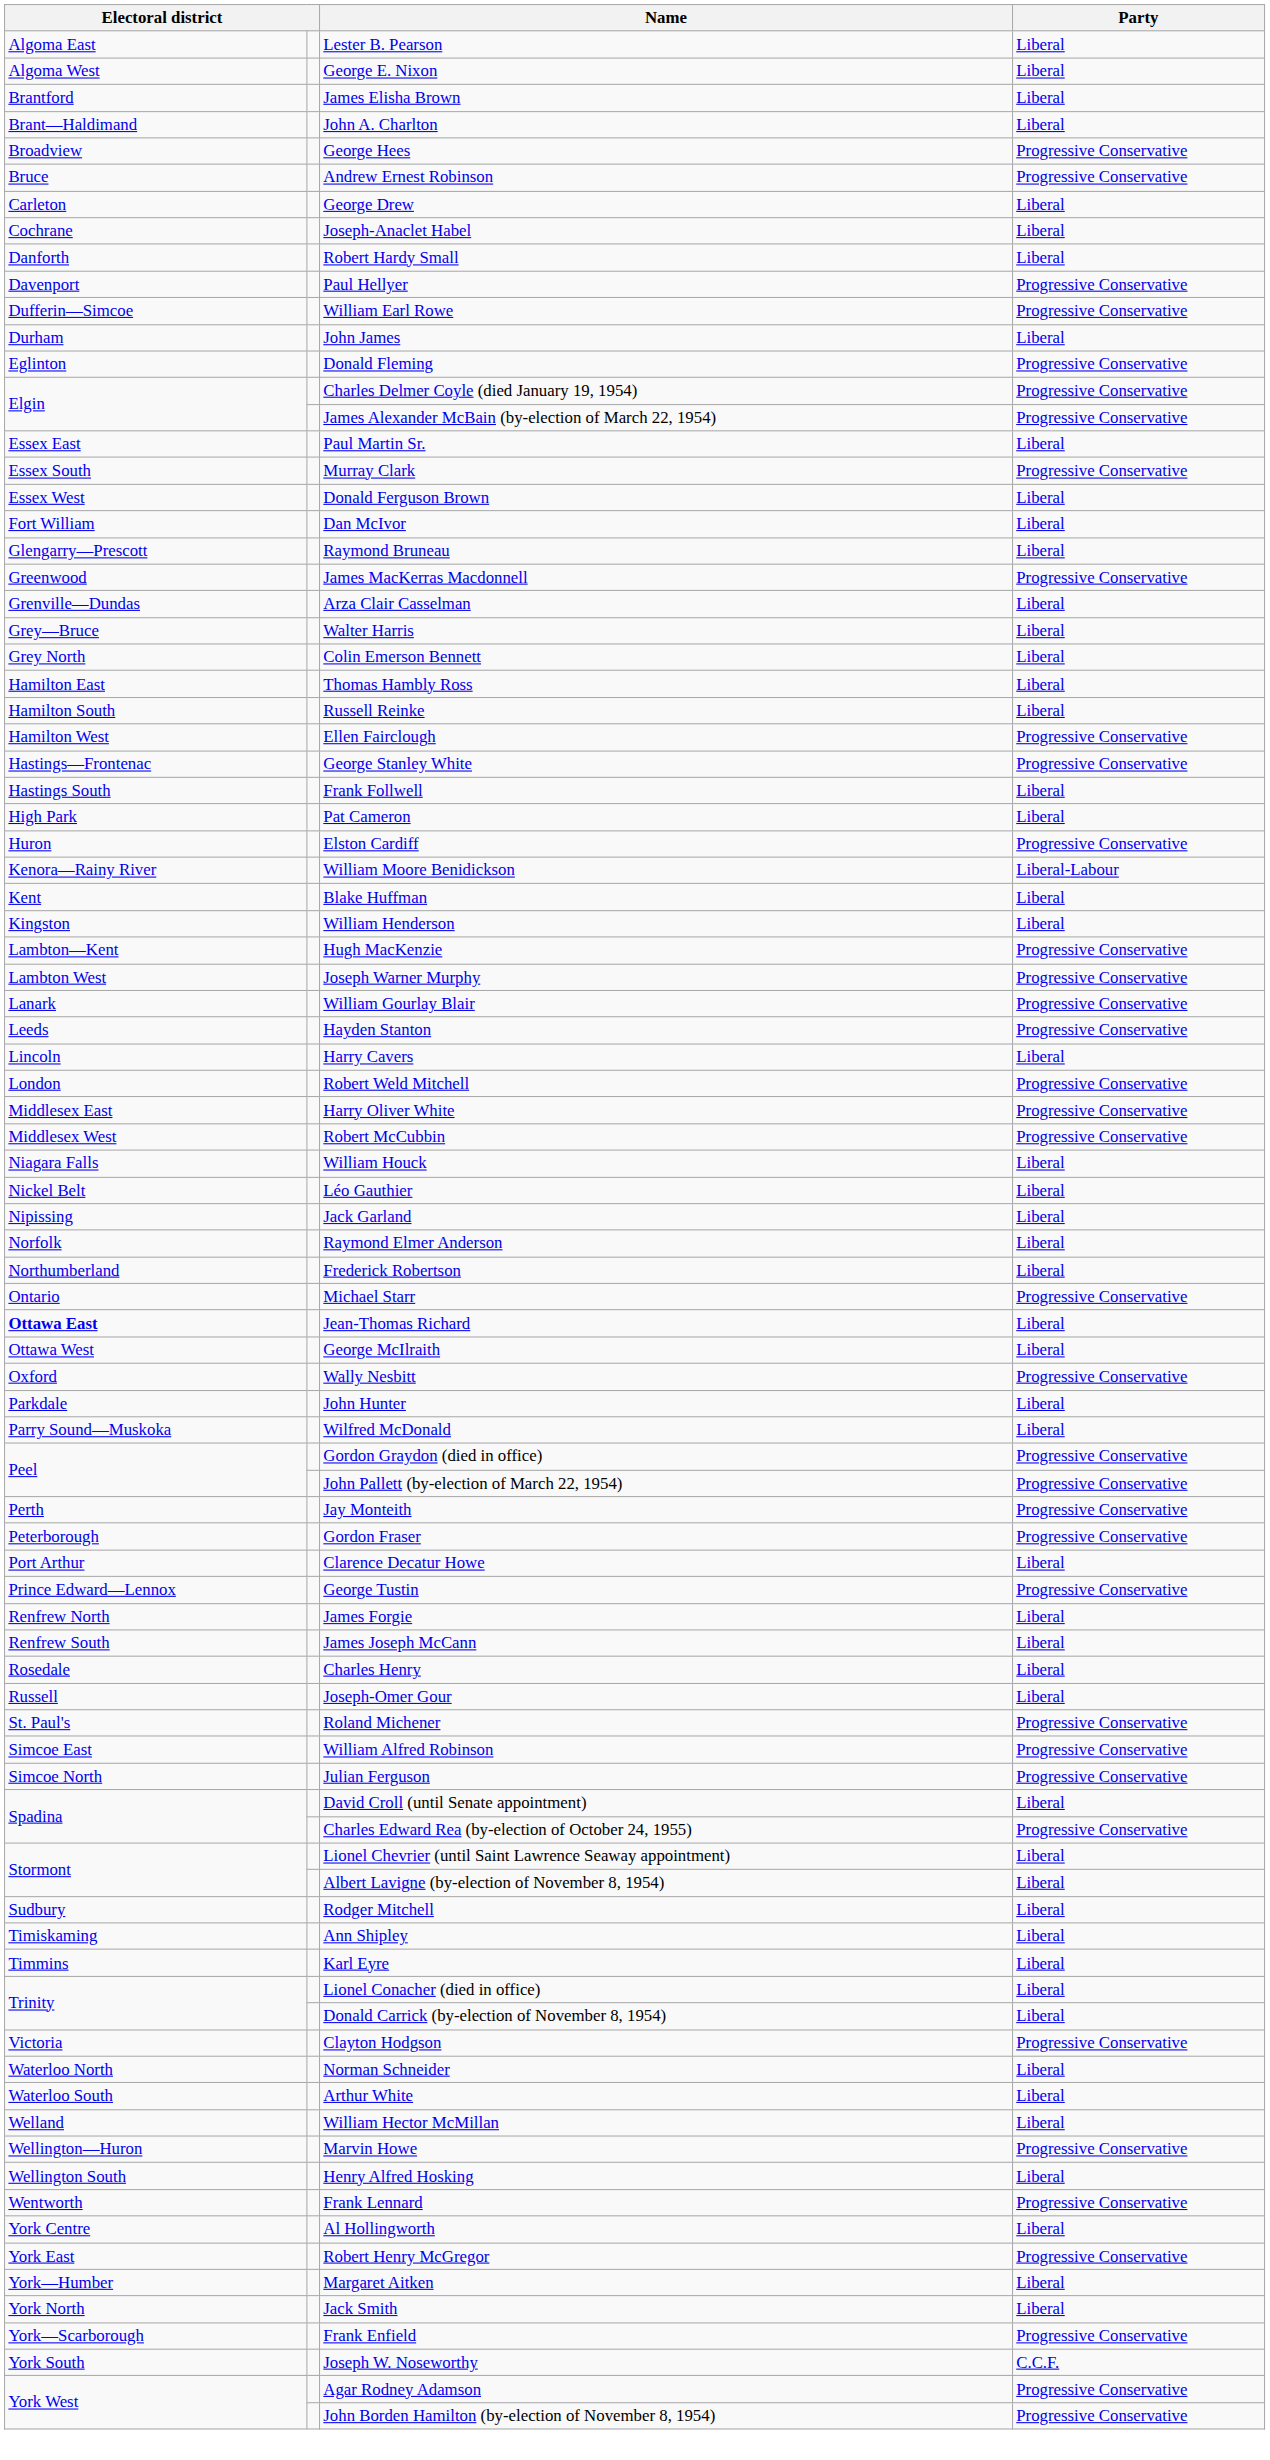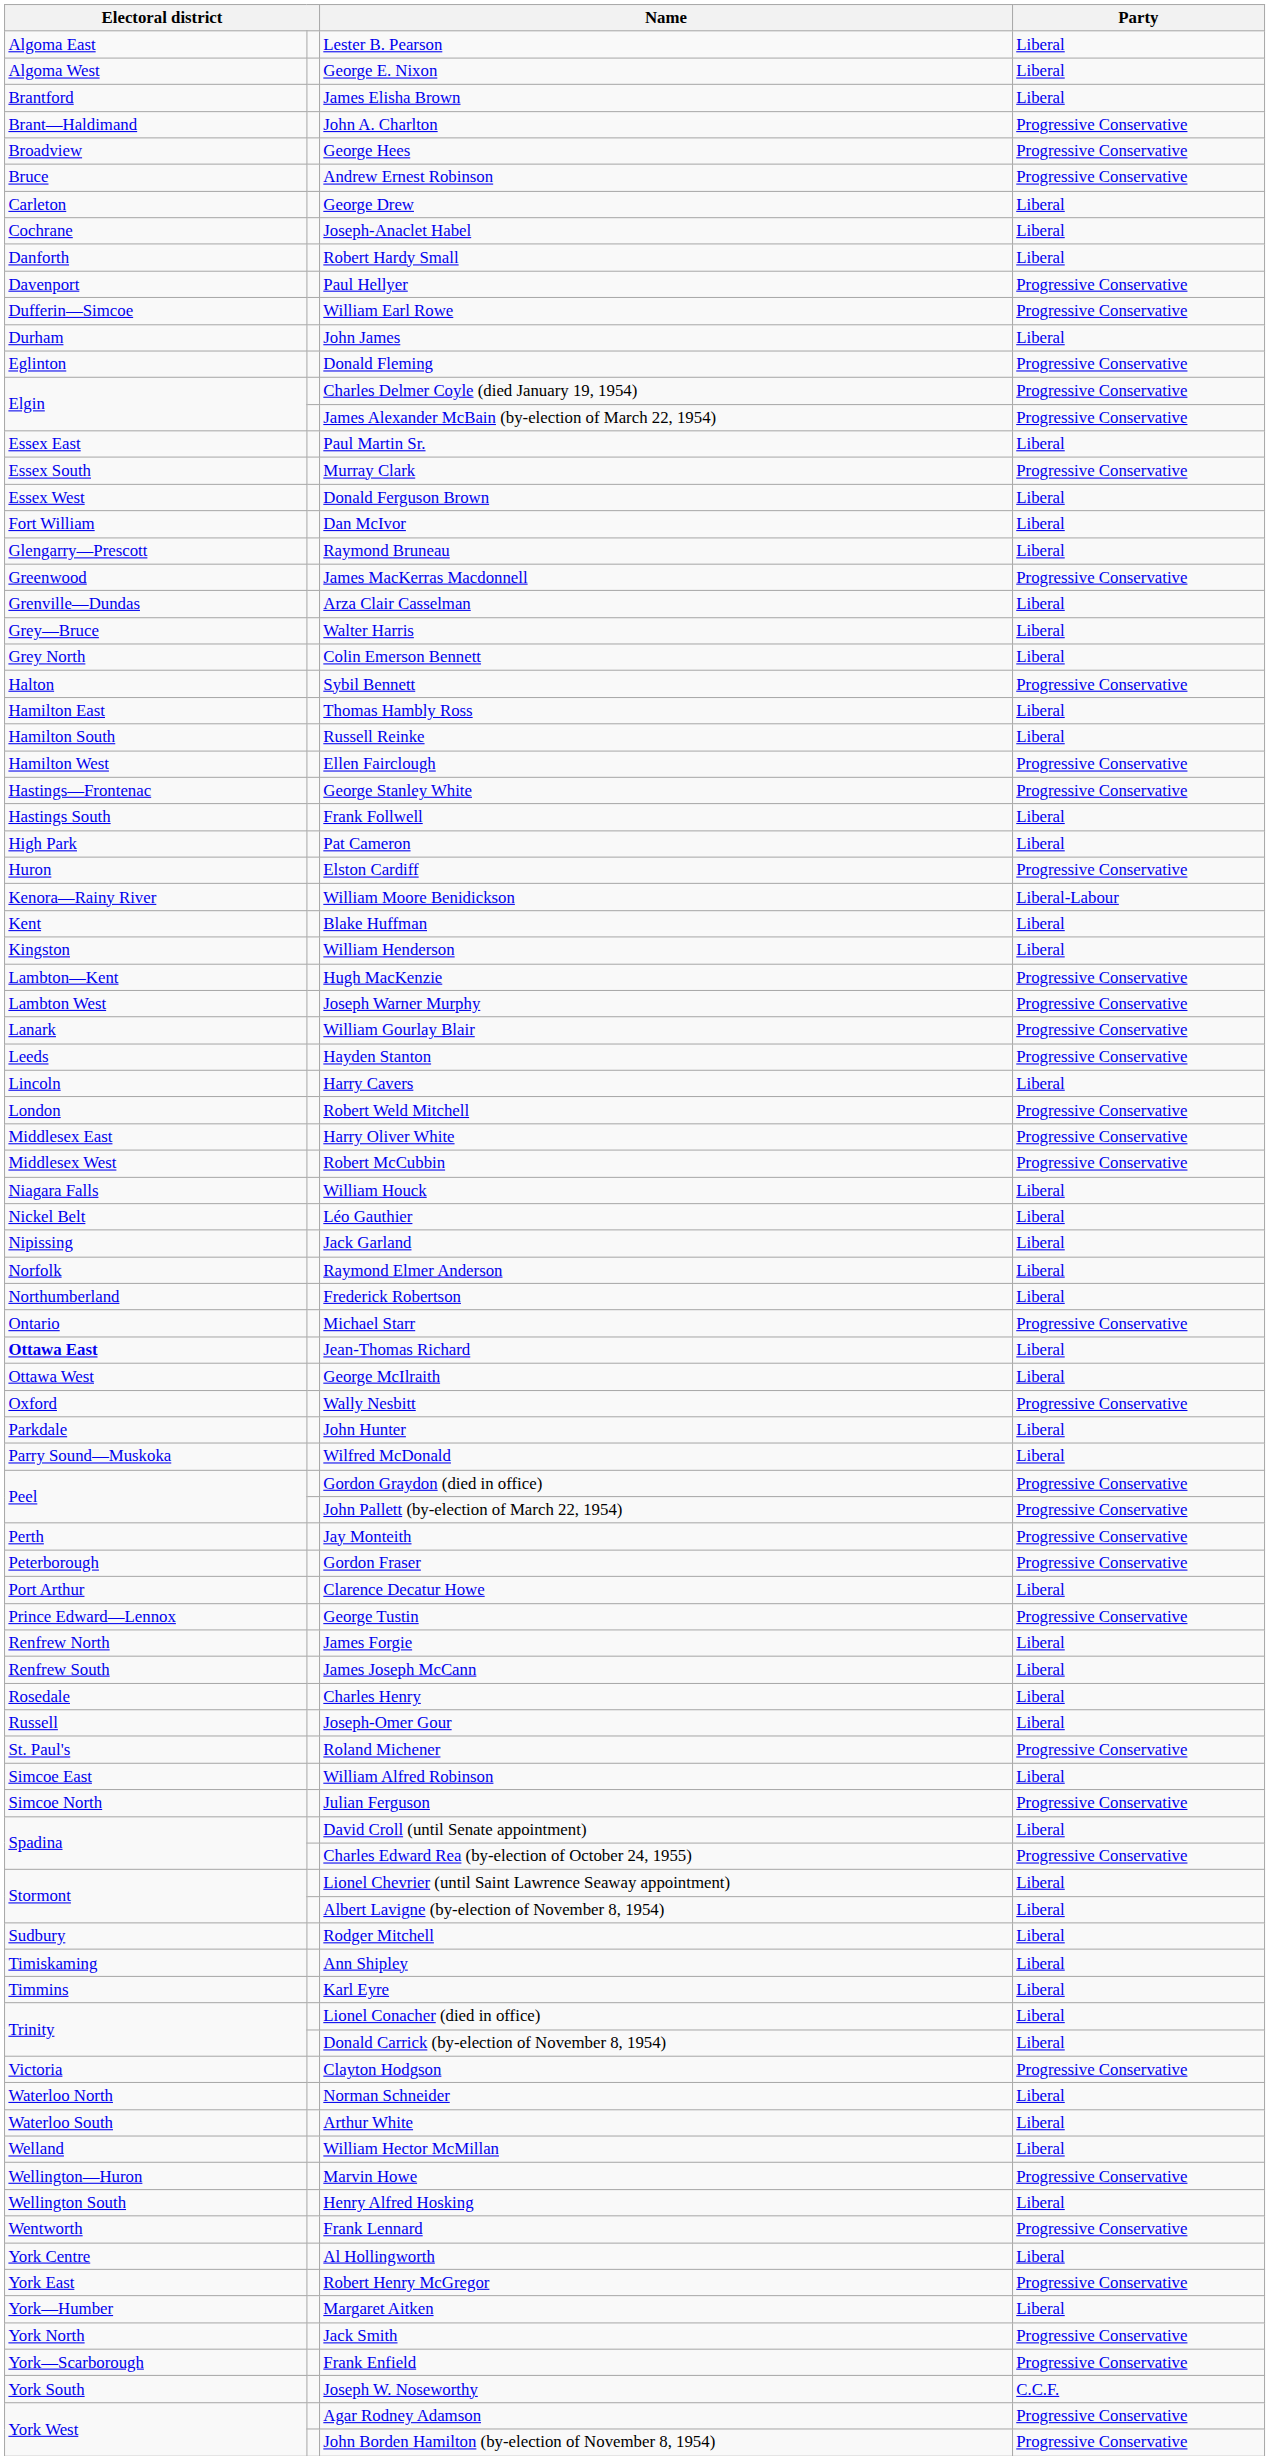John A. Charlton | Party: Liberal -> Progressive Conservative
+ row: Halton | Sybil Bennett | Progressive Conservative
William Alfred Robinson | Party: Progressive Conservative -> Liberal
Jack Smith | Party: Liberal -> Progressive Conservative
